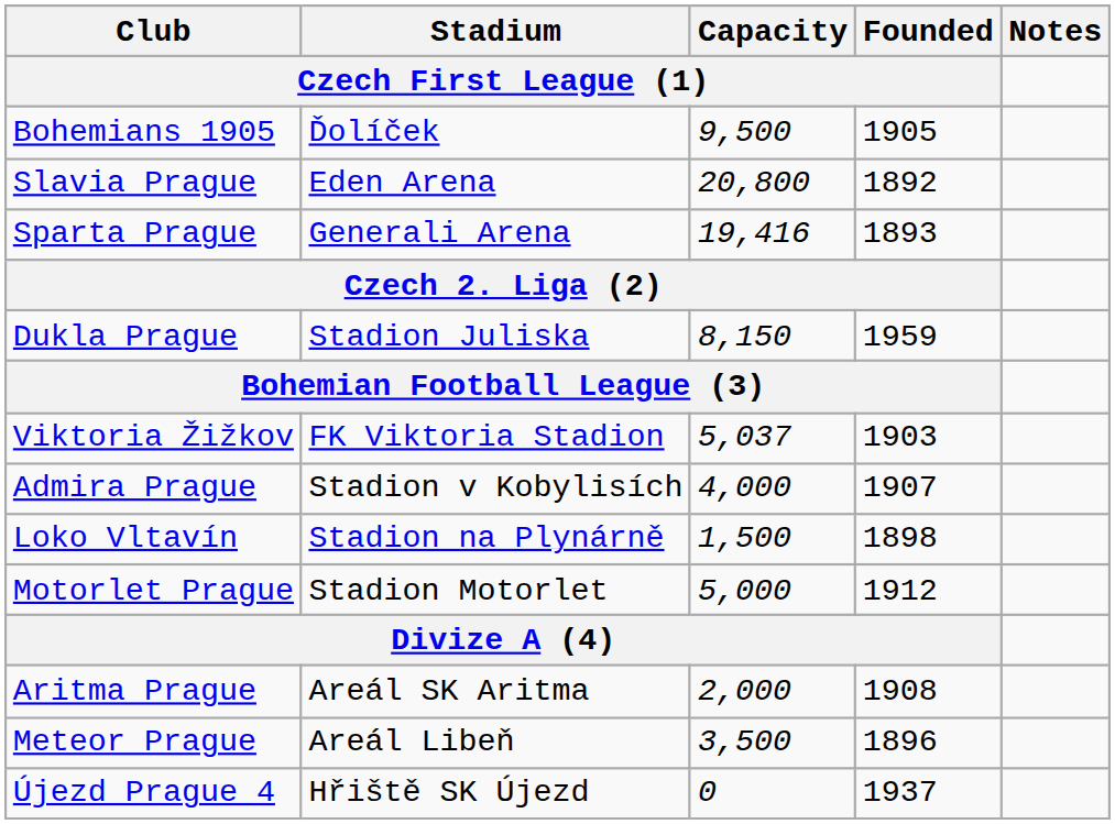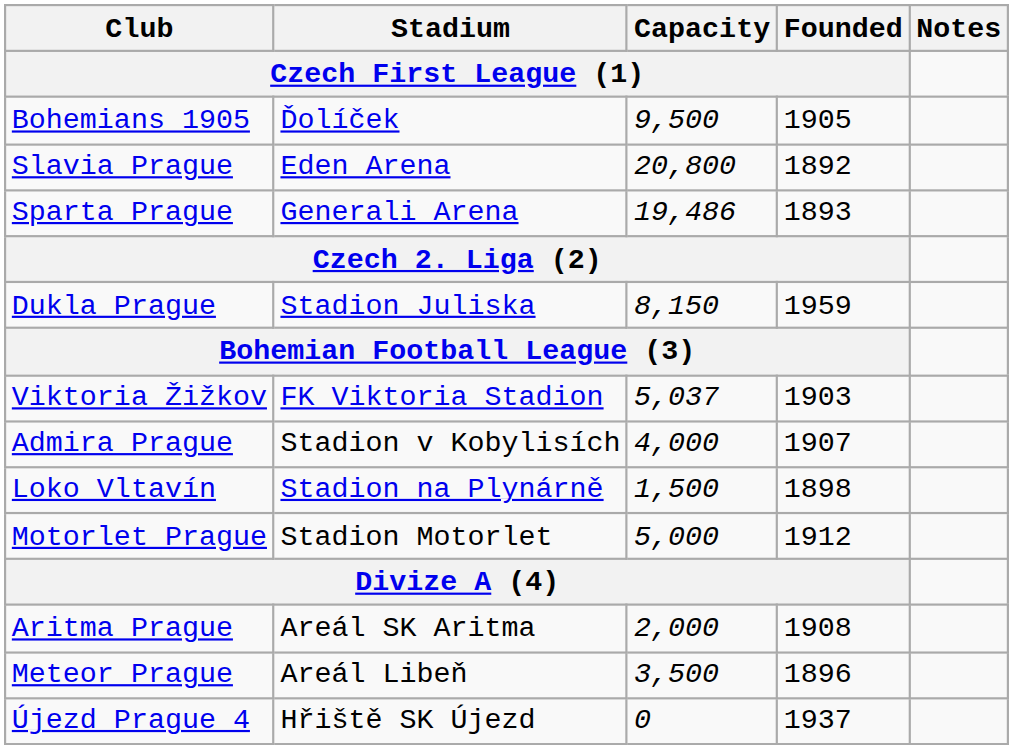Sparta Prague | Capacity / Czech First League (1): 19,416 -> 19,486
